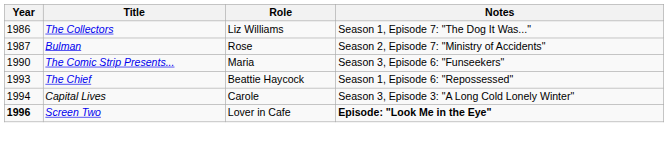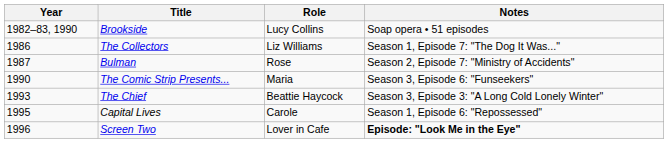+ row: 1982–83, 1990 | Brookside | Lucy Collins | Soap opera • 51 episodes
The Chief | Notes: Season 1, Episode 6: "Repossessed" -> Season 3, Episode 3: "A Long Cold Lonely Winter"
Capital Lives | Year: 1994 -> 1995
Capital Lives | Notes: Season 3, Episode 3: "A Long Cold Lonely Winter" -> Season 1, Episode 6: "Repossessed"
Screen Two | Year: bold -> normal
